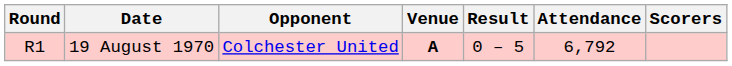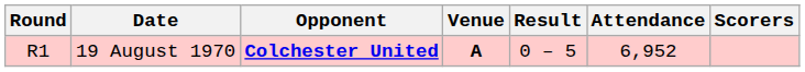19 August 1970 | Opponent: normal -> bold
19 August 1970 | Attendance: 6,792 -> 6,952
